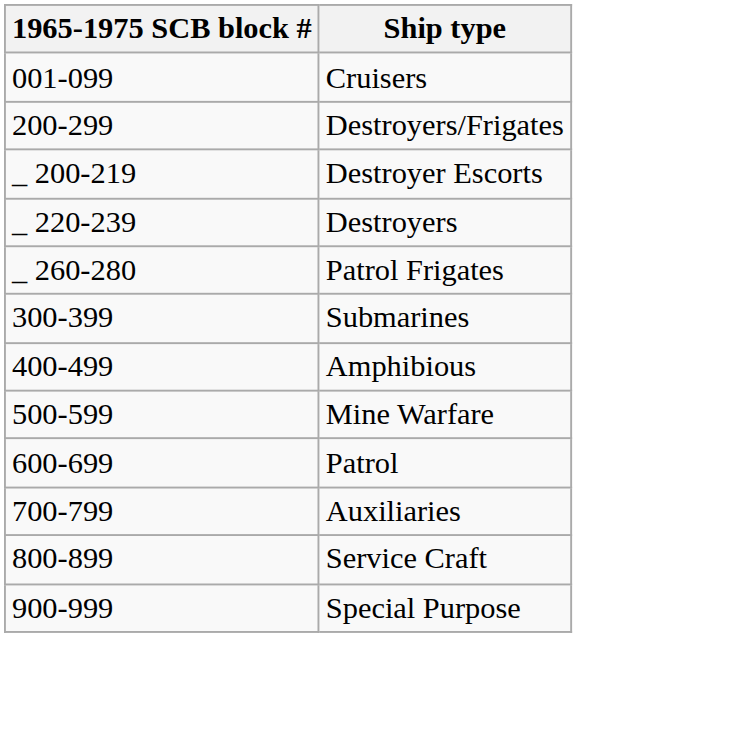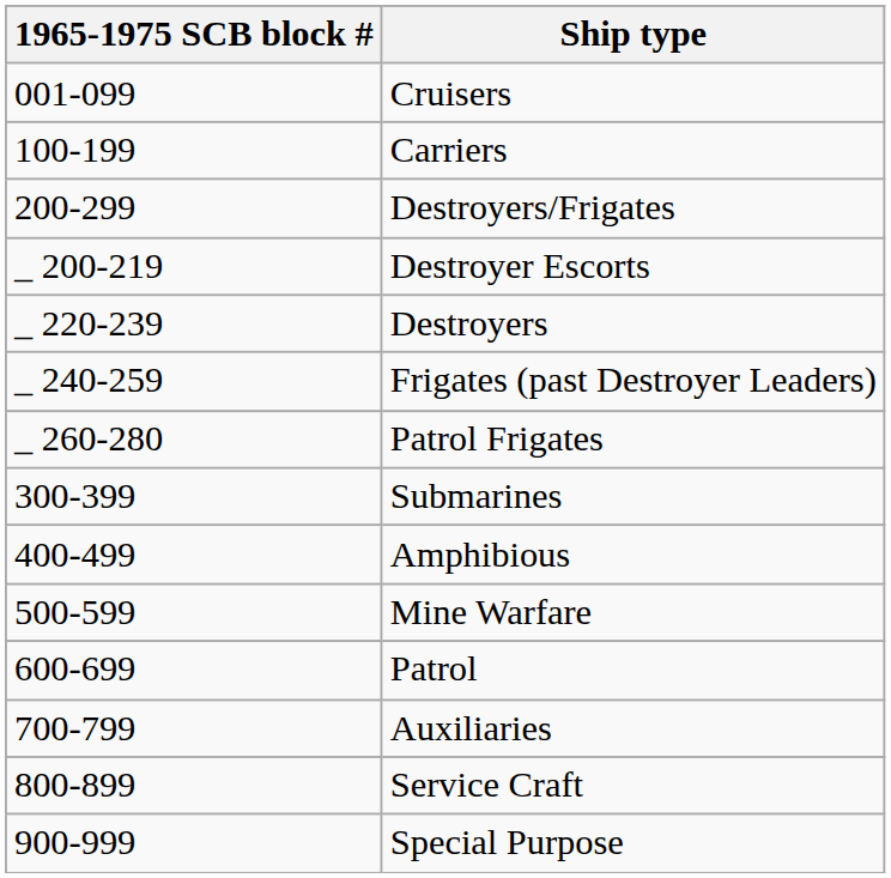+ row: 100-199 | Carriers
+ row: _ 240-259 | Frigates (past Destroyer Leaders)
